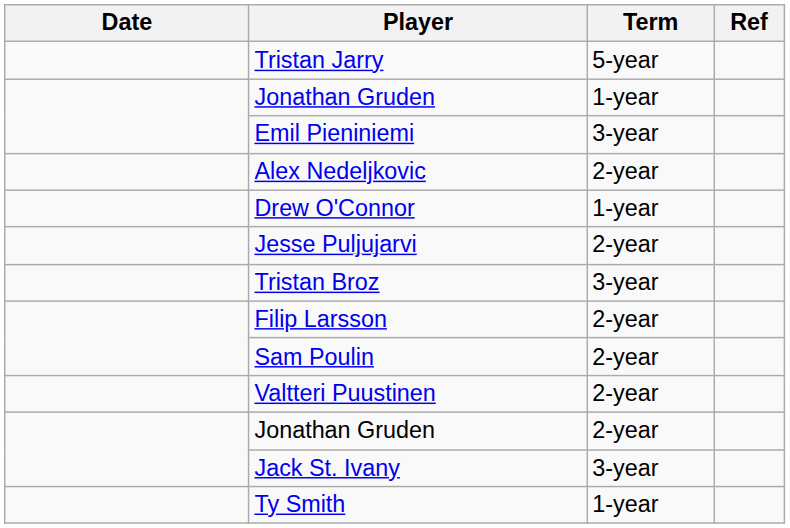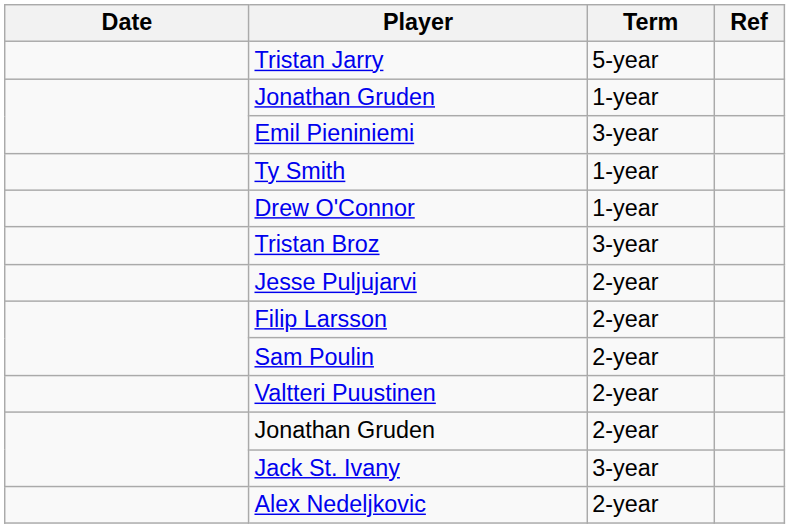rows swapped: Ty Smith <-> Alex Nedeljkovic
rows swapped: Jesse Puljujarvi <-> Tristan Broz
